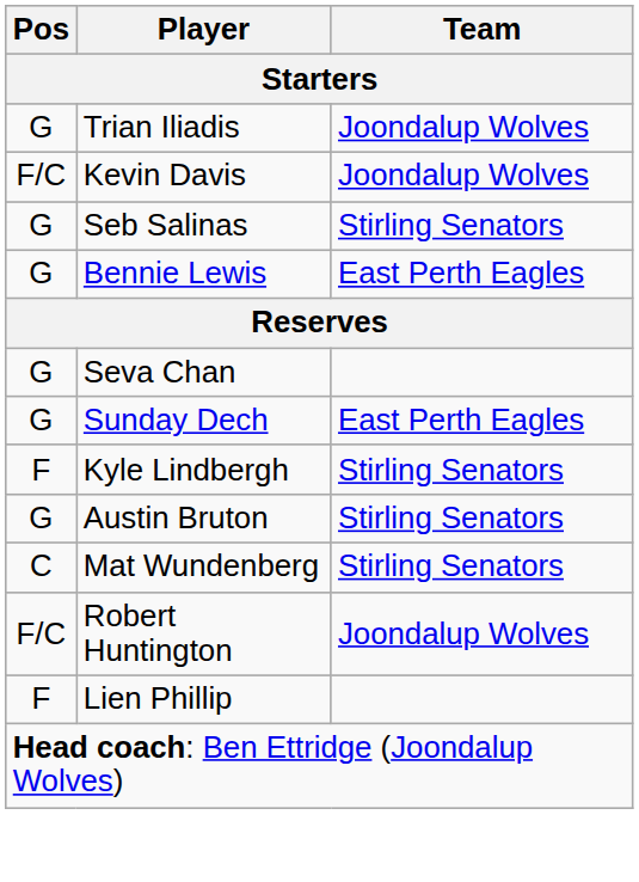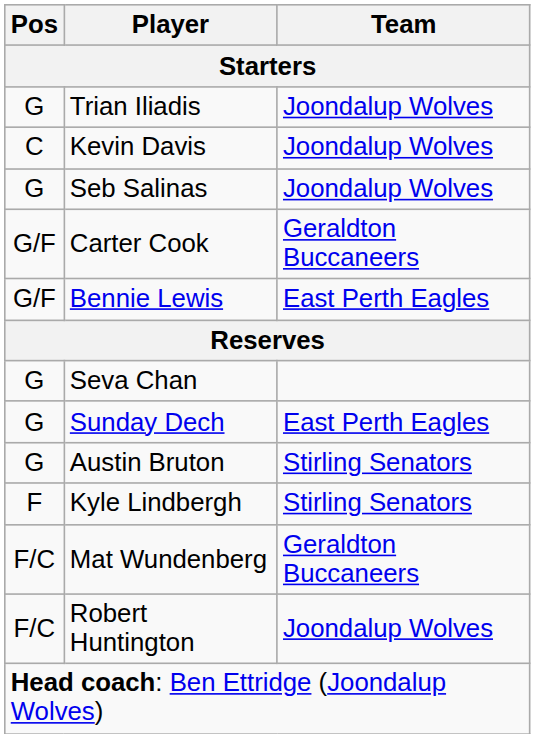Kevin Davis | Pos: F/C -> C
Seb Salinas | Team: Stirling Senators -> Joondalup Wolves
+ row: G/F | Carter Cook | Geraldton Buccaneers
Bennie Lewis | Pos: G -> G/F
rows swapped: Austin Bruton <-> Kyle Lindbergh
Mat Wundenberg | Pos: C -> F/C
Mat Wundenberg | Team: Stirling Senators -> Geraldton Buccaneers
- row: F | Lien Phillip
